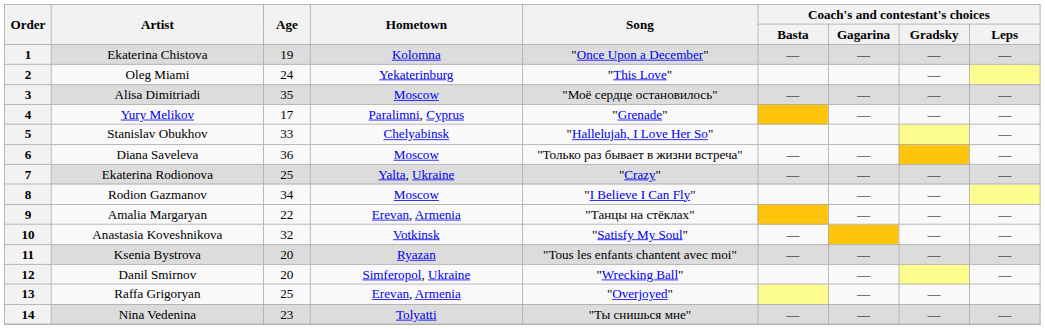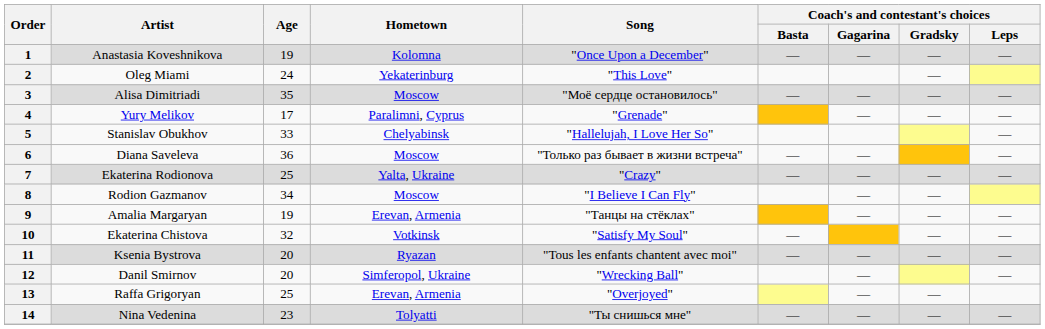1 | Artist: Ekaterina Chistova -> Anastasia Koveshnikova
9 | Age: 22 -> 19
10 | Artist: Anastasia Koveshnikova -> Ekaterina Chistova
